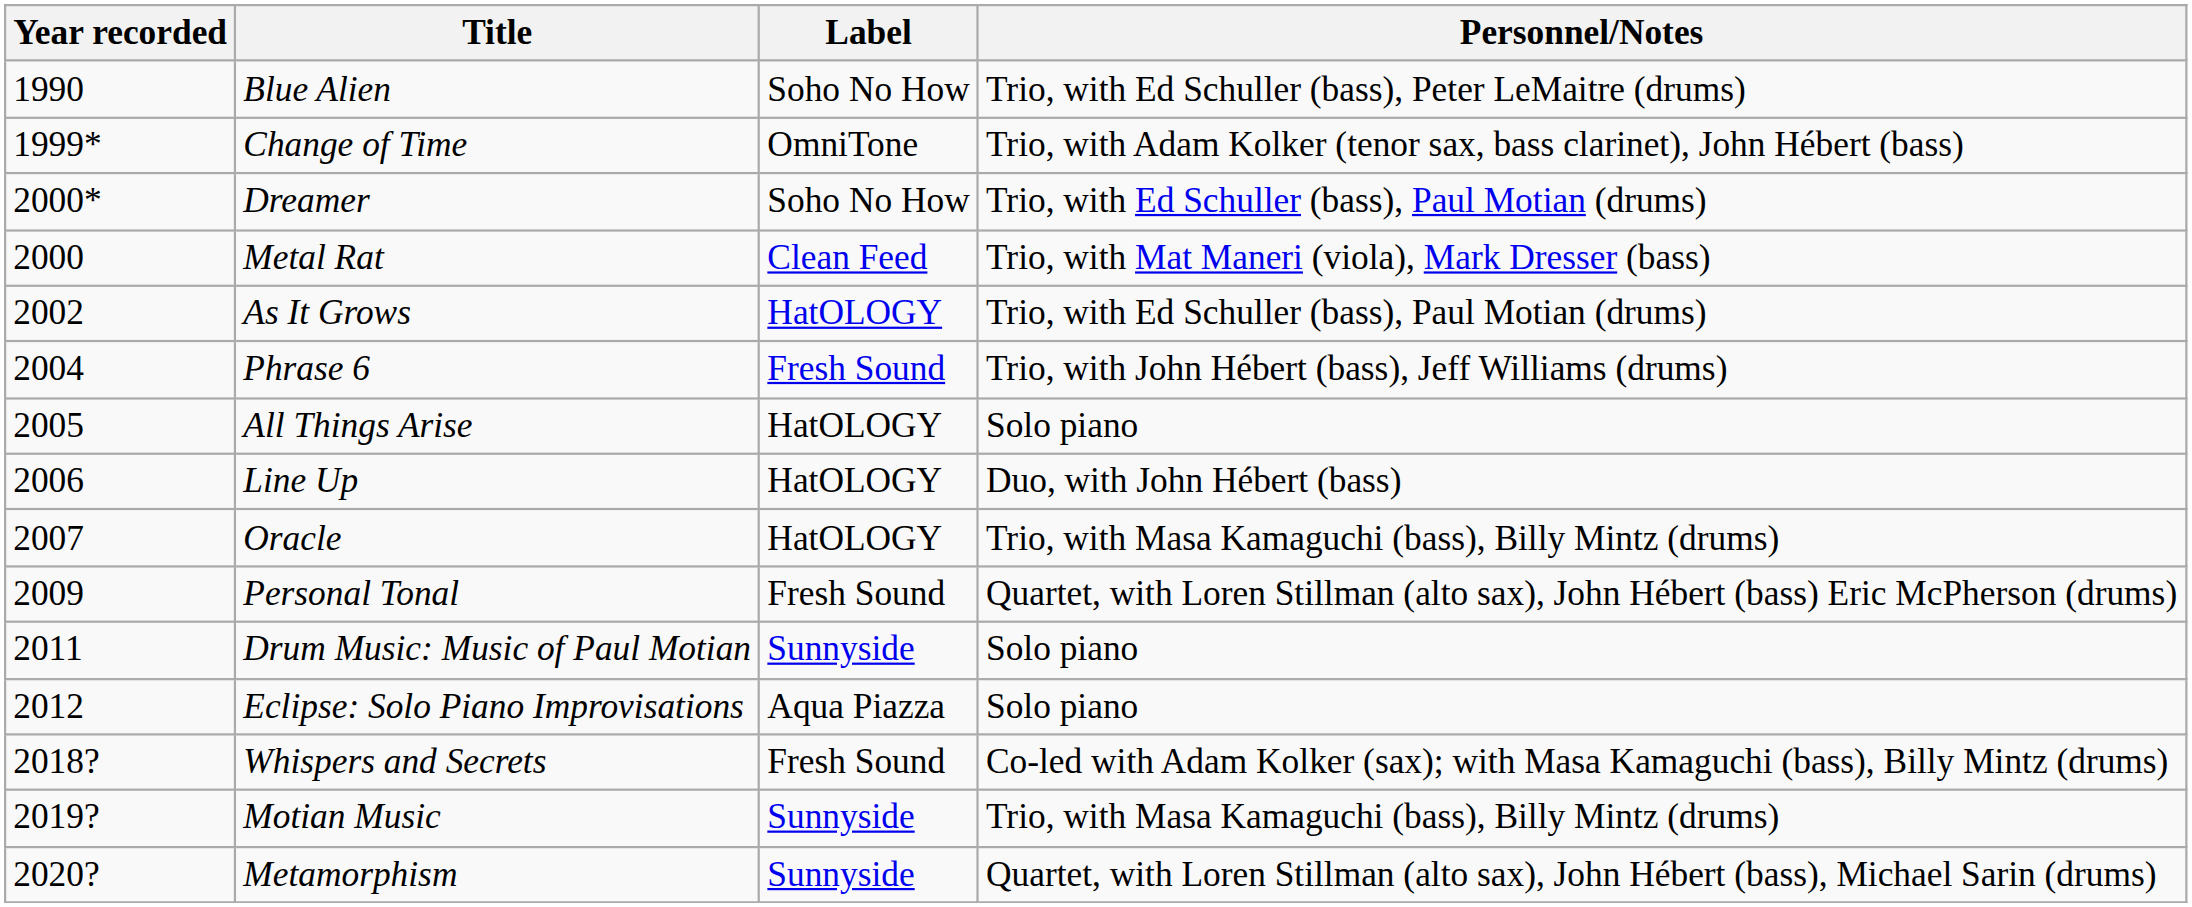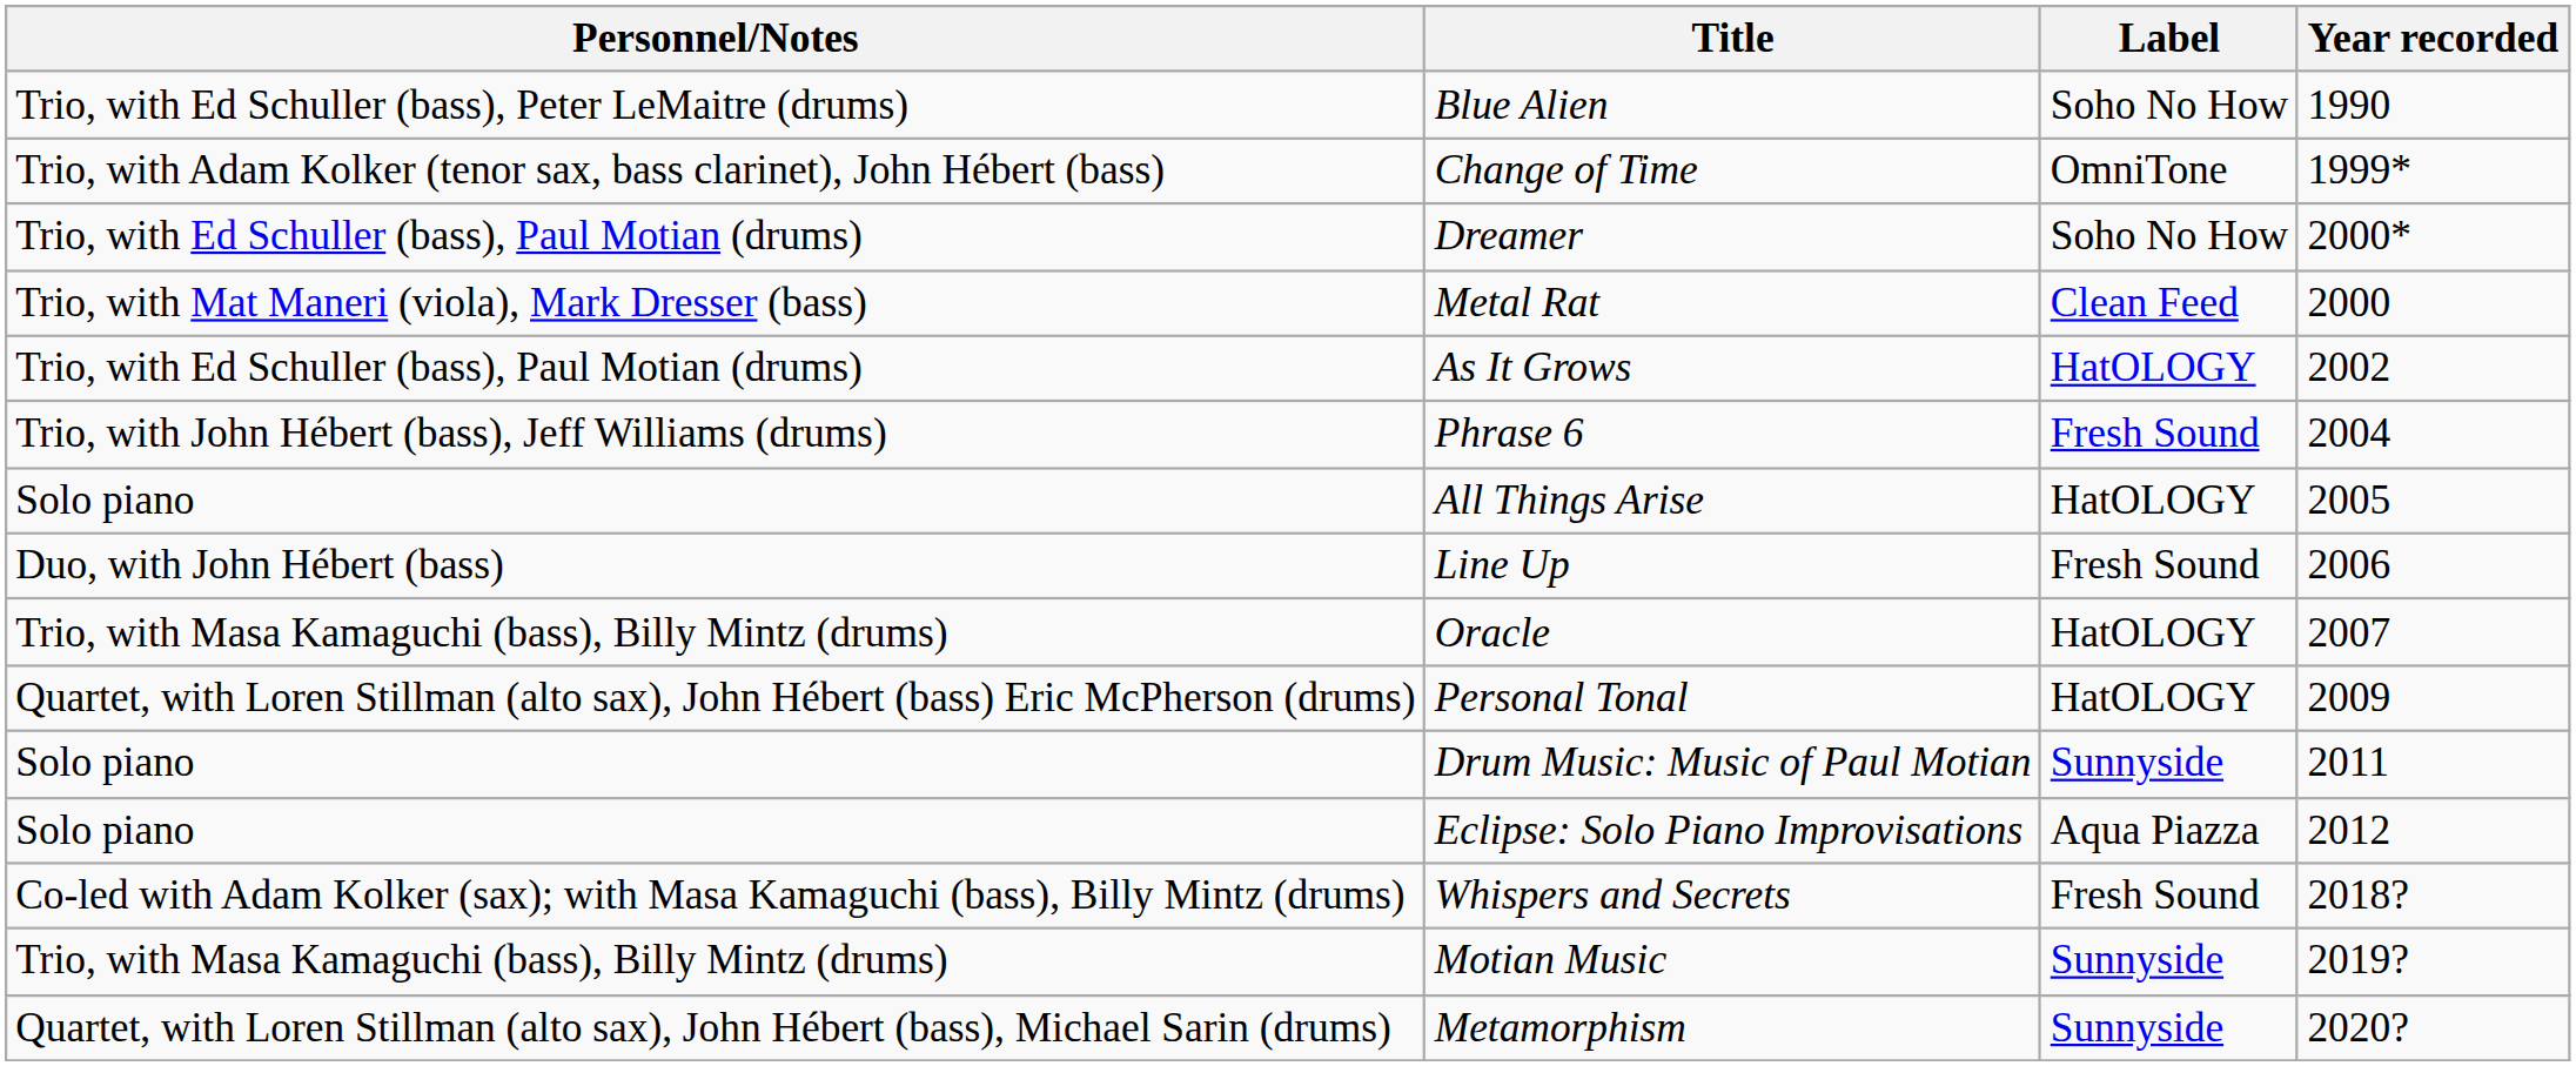columns swapped: Year recorded <-> Personnel/Notes
Line Up | Label: HatOLOGY -> Fresh Sound
Personal Tonal | Label: Fresh Sound -> HatOLOGY
